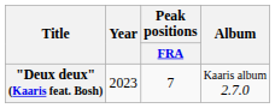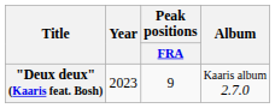"Deux deux" (Kaaris feat. Bosh) | Peak positions / FRA: 7 -> 9
